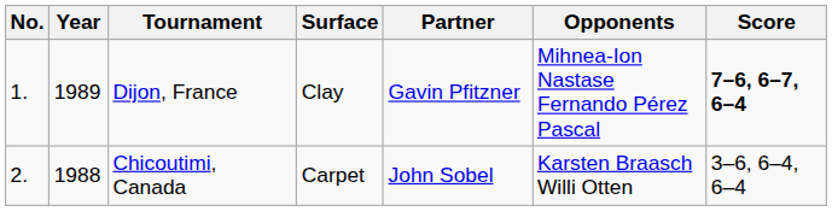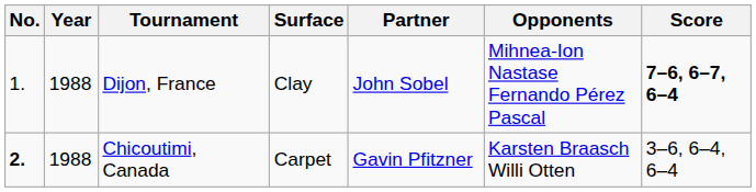Dijon, France | Year: 1989 -> 1988
Dijon, France | Partner: Gavin Pfitzner -> John Sobel
Chicoutimi, Canada | No.: normal -> bold
Chicoutimi, Canada | Partner: John Sobel -> Gavin Pfitzner
